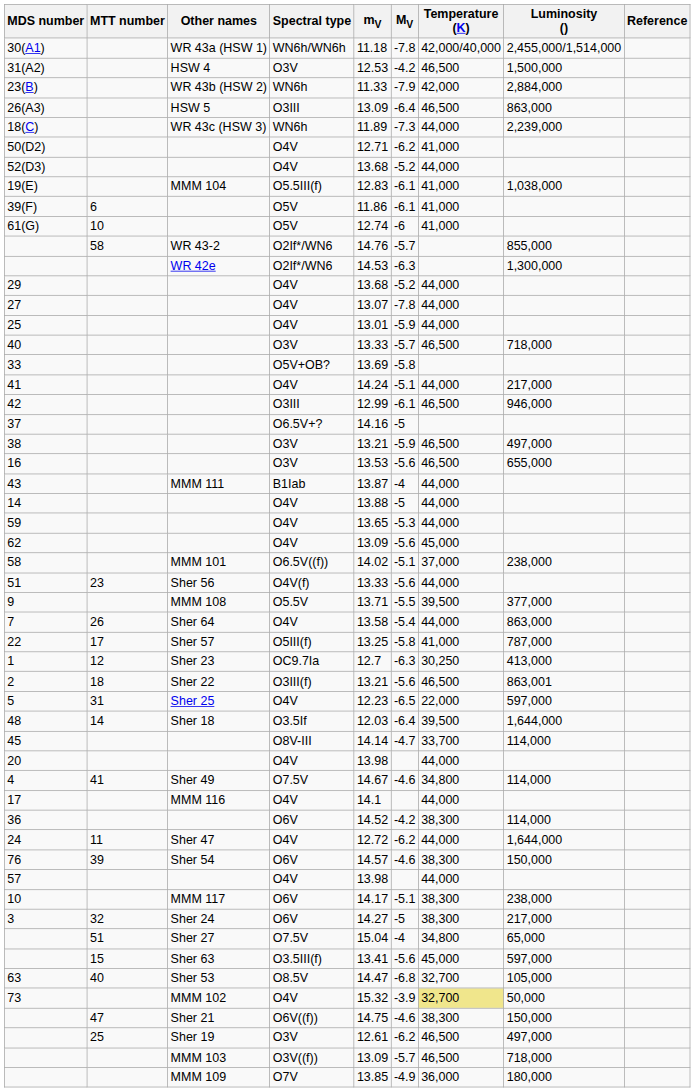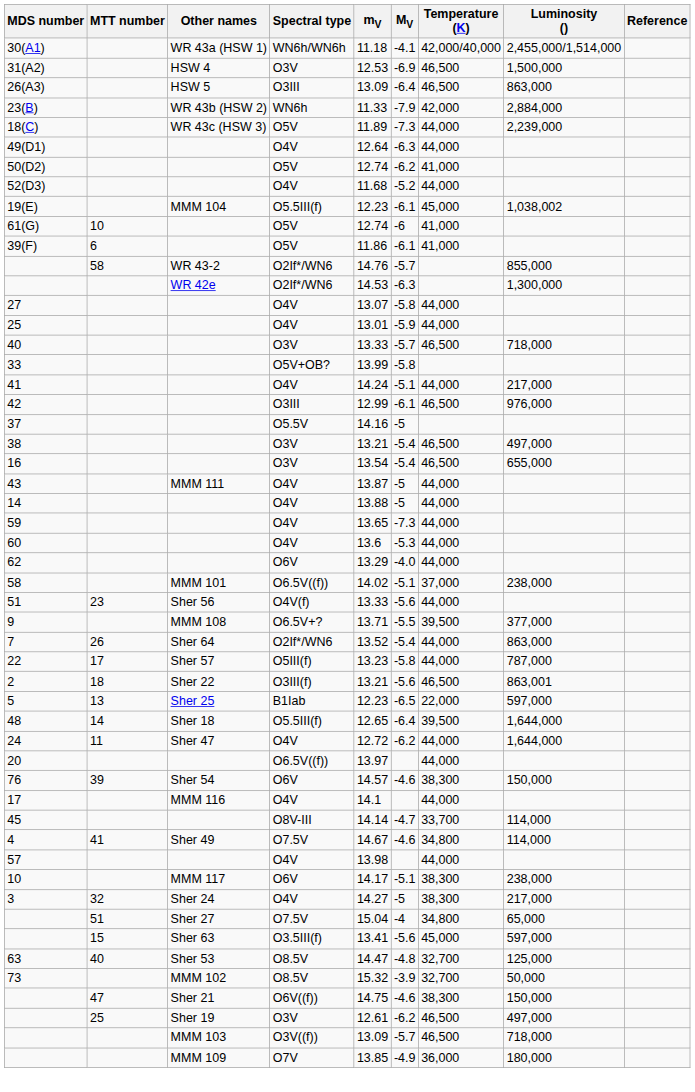30(A1) | MV: -7.8 -> -4.1
31(A2) | MV: -4.2 -> -6.9
rows swapped: 26(A3) <-> 23(B)
18(C) | Spectral type: WN6h -> O5V
+ row: 49(D1) | O4V | 12.64 | -6.3 | 44,000
50(D2) | Spectral type: O4V -> O5V
50(D2) | mV: 12.71 -> 12.74
52(D3) | mV: 13.68 -> 11.68
19(E) | mV: 12.83 -> 12.23
19(E) | Temperature (K): 41,000 -> 45,000
19(E) | Luminosity (): 1,038,000 -> 1,038,002
rows swapped: 39(F) <-> 61(G)
- row: 29 | O4V | 13.68 | -5.2 | 44,000
27 | MV: -7.8 -> -5.8
33 | mV: 13.69 -> 13.99
42 | Luminosity (): 946,000 -> 976,000
37 | Spectral type: O6.5V+? -> O5.5V
38 | MV: -5.9 -> -5.4
16 | mV: 13.53 -> 13.54
16 | MV: -5.6 -> -5.4
43 | Spectral type: B1Iab -> O4V
43 | MV: -4 -> -5
59 | MV: -5.3 -> -7.3
+ row: 60 | O4V | 13.6 | -5.3 | 44,000
62 | Spectral type: O4V -> O6V
62 | mV: 13.09 -> 13.29
62 | MV: -5.6 -> -4.0
62 | Temperature (K): 45,000 -> 44,000
9 | Spectral type: O5.5V -> O6.5V+?
7 | Spectral type: O4V -> O2If*/WN6
7 | mV: 13.58 -> 13.52
22 | mV: 13.25 -> 13.23
22 | Temperature (K): 41,000 -> 44,000
- row: 1 | 12 | Sher 23 | OC9.7Ia | 12.7 | -6.3 | 30,250 | 413,000
5 | MTT number: 31 -> 13
5 | Spectral type: O4V -> B1Iab
48 | Spectral type: O3.5If -> O5.5III(f)
48 | mV: 12.03 -> 12.65
rows swapped: 24 <-> 45
20 | Spectral type: O4V -> O6.5V((f))
20 | mV: 13.98 -> 13.97
rows swapped: 76 <-> 4
- row: 36 | O6V | 14.52 | -4.2 | 38,300 | 114,000
3 | Spectral type: O6V -> O4V
63 | MV: -6.8 -> -4.8
63 | Luminosity (): 105,000 -> 125,000
73 | Spectral type: O4V -> O8.5V
73 | Temperature (K): khaki background -> no background
